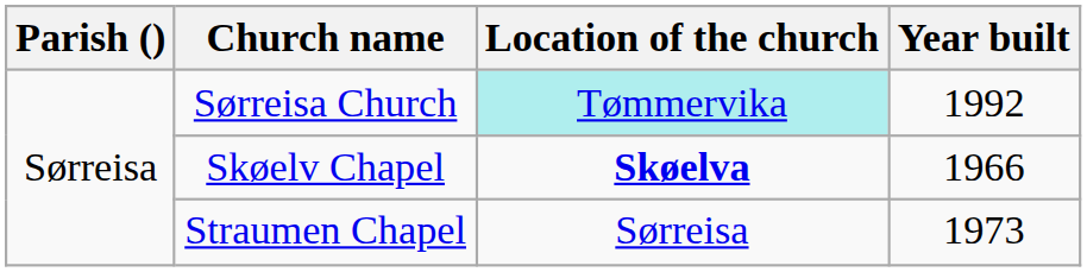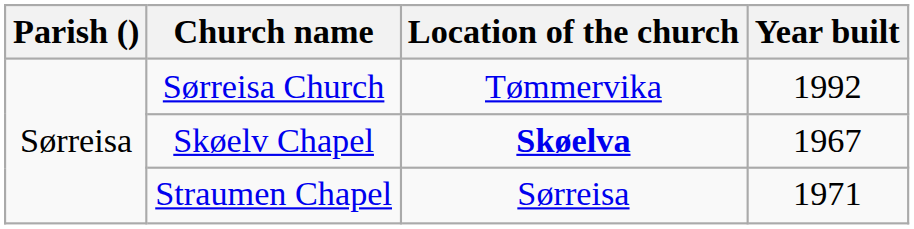Sørreisa Church | Location of the church: paleturquoise background -> no background
Skøelv Chapel | Year built: 1966 -> 1967
Straumen Chapel | Year built: 1973 -> 1971
